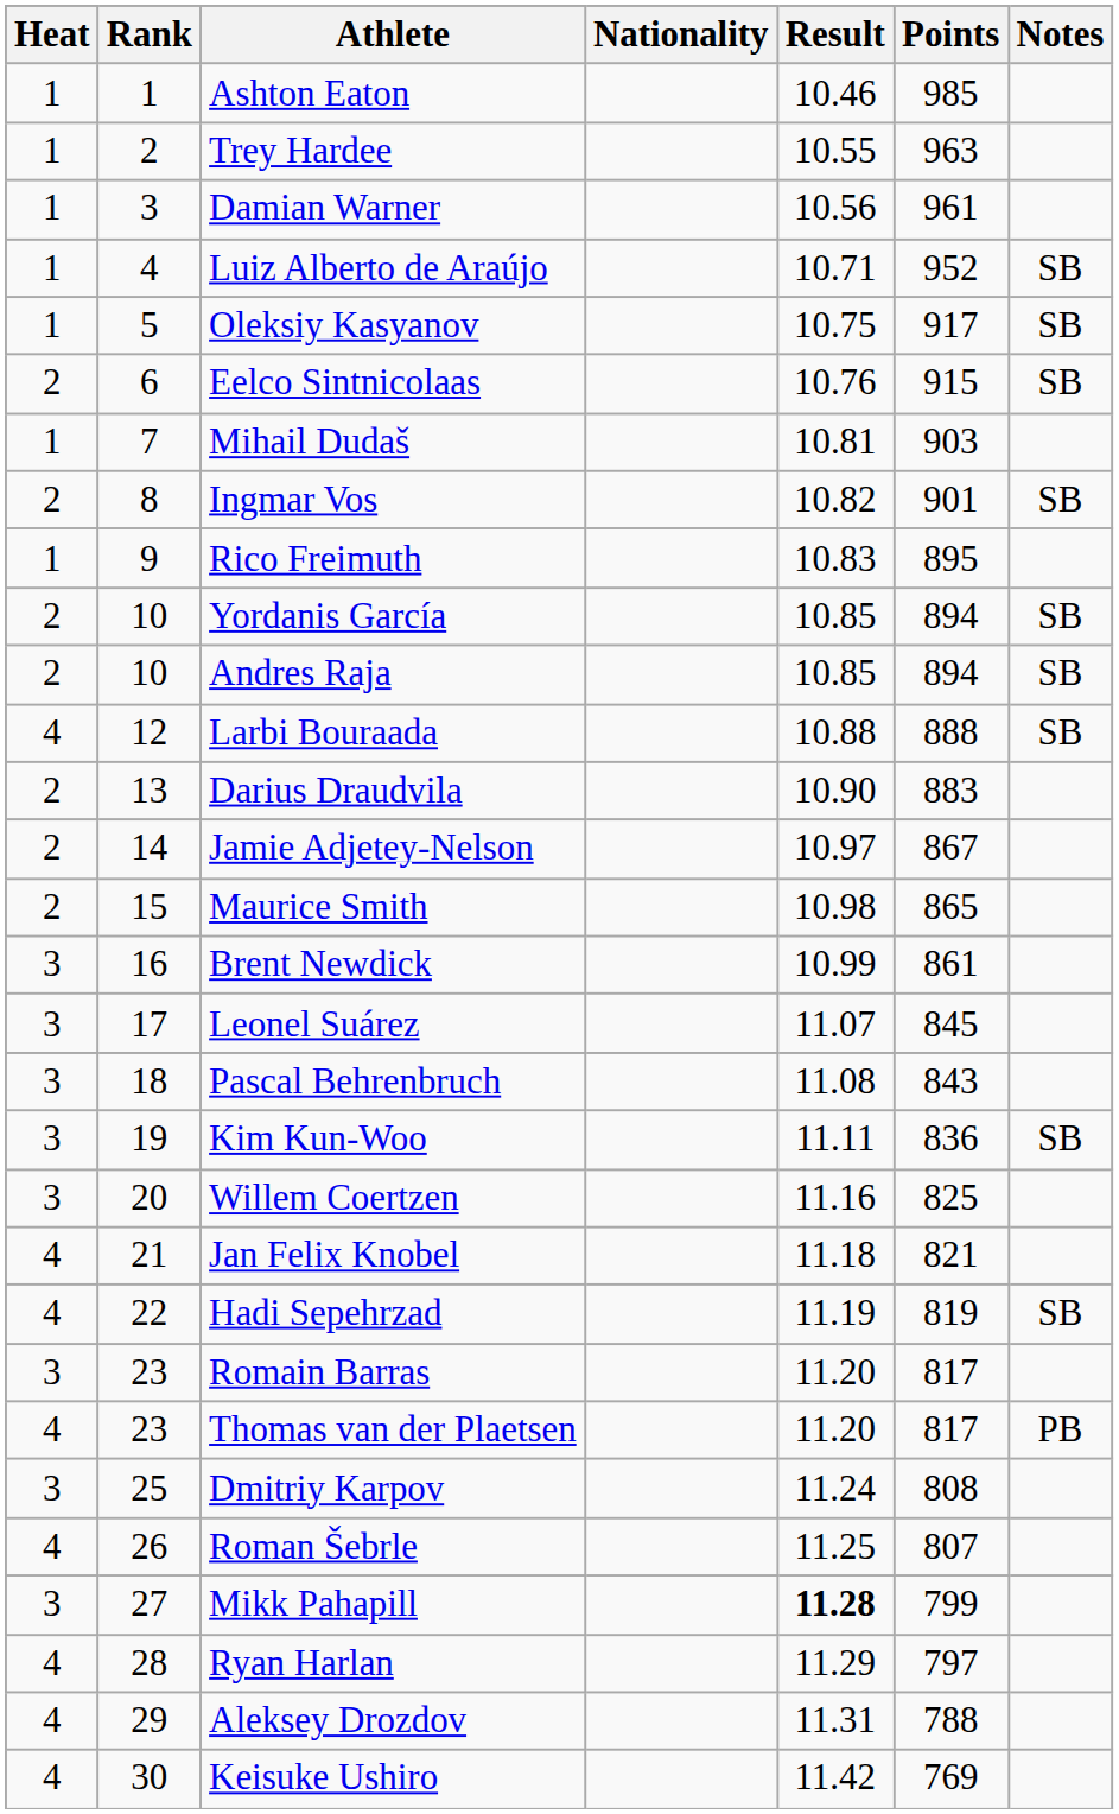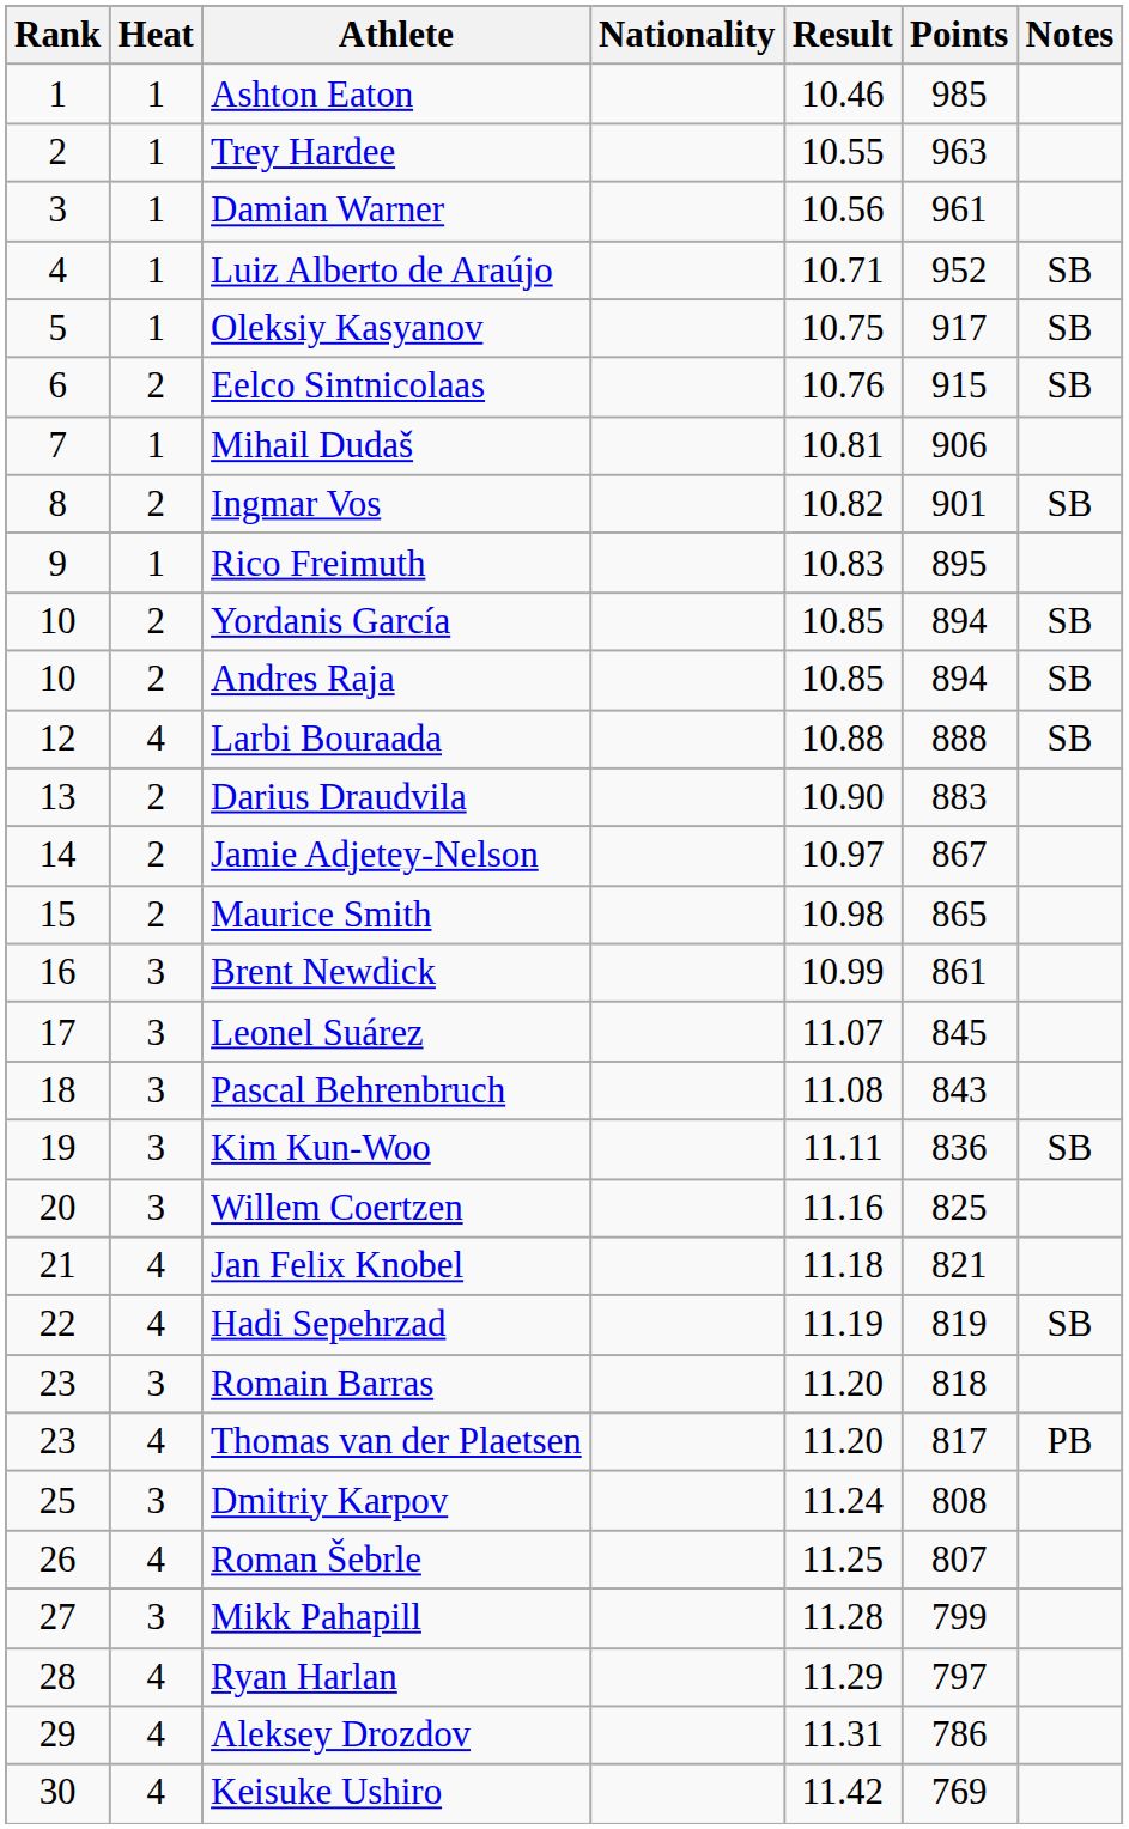columns swapped: Rank <-> Heat
Mihail Dudaš | Points: 903 -> 906
Romain Barras | Points: 817 -> 818
Mikk Pahapill | Result: bold -> normal
Aleksey Drozdov | Points: 788 -> 786
